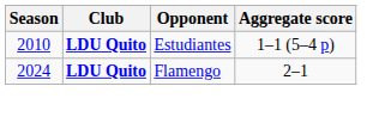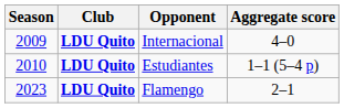+ row: 2009 | LDU Quito | Internacional | 4–0
Flamengo | Season: 2024 -> 2023
